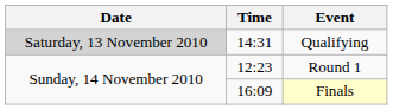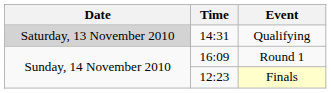Round 1 | Time: 12:23 -> 16:09
Finals | Time: 16:09 -> 12:23
